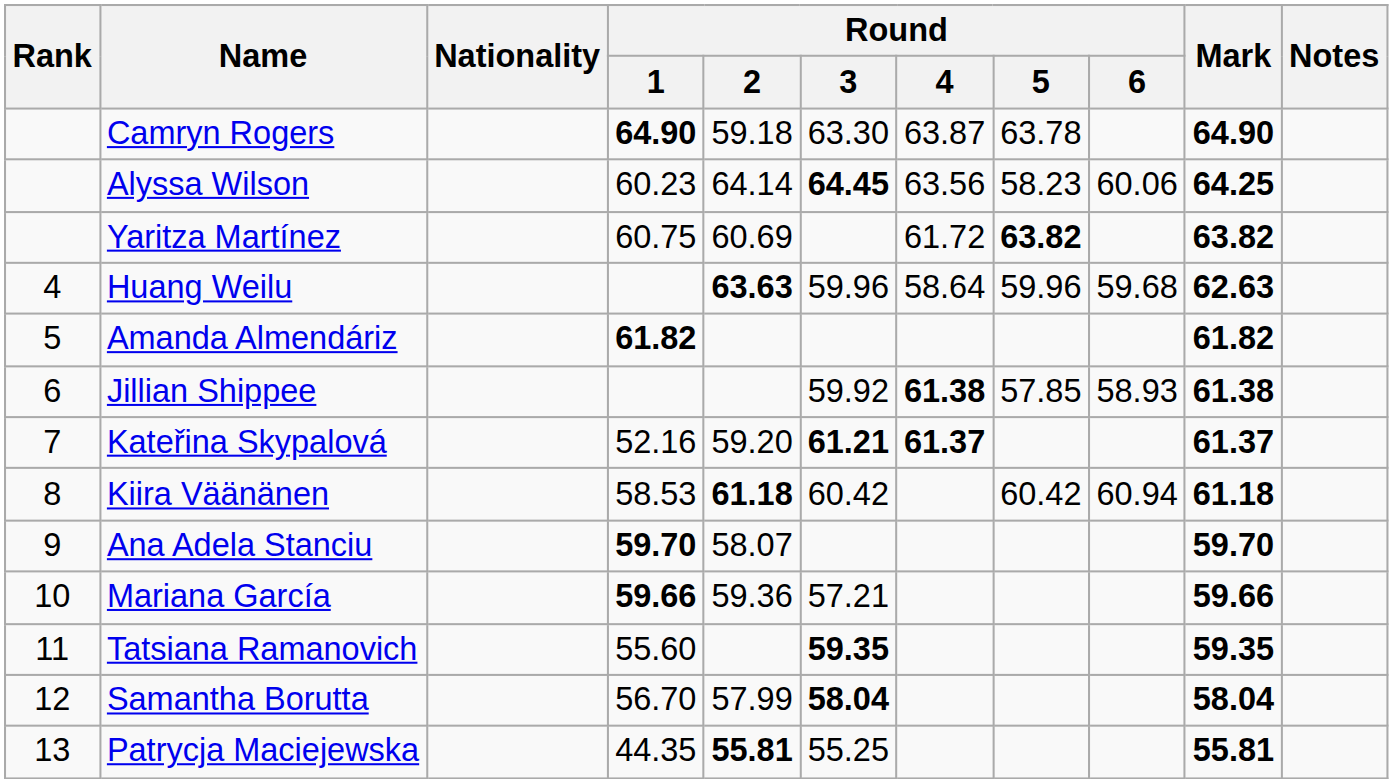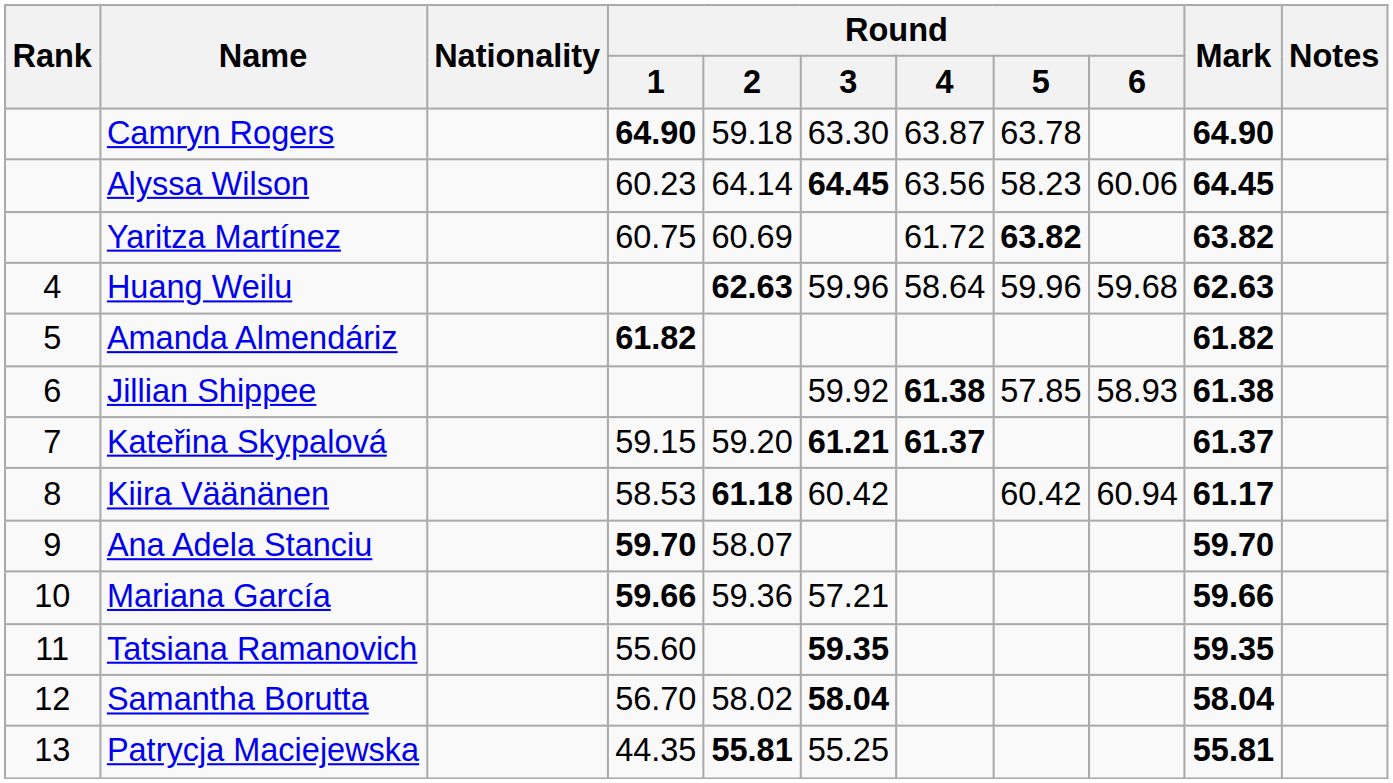Alyssa Wilson | Mark: 64.25 -> 64.45
Huang Weilu | Round / 2: 63.63 -> 62.63
Kateřina Skypalová | Round / 1: 52.16 -> 59.15
Kiira Väänänen | Mark: 61.18 -> 61.17
Samantha Borutta | Round / 2: 57.99 -> 58.02
